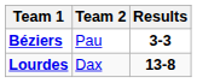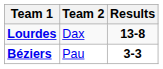rows swapped: Lourdes <-> Béziers
